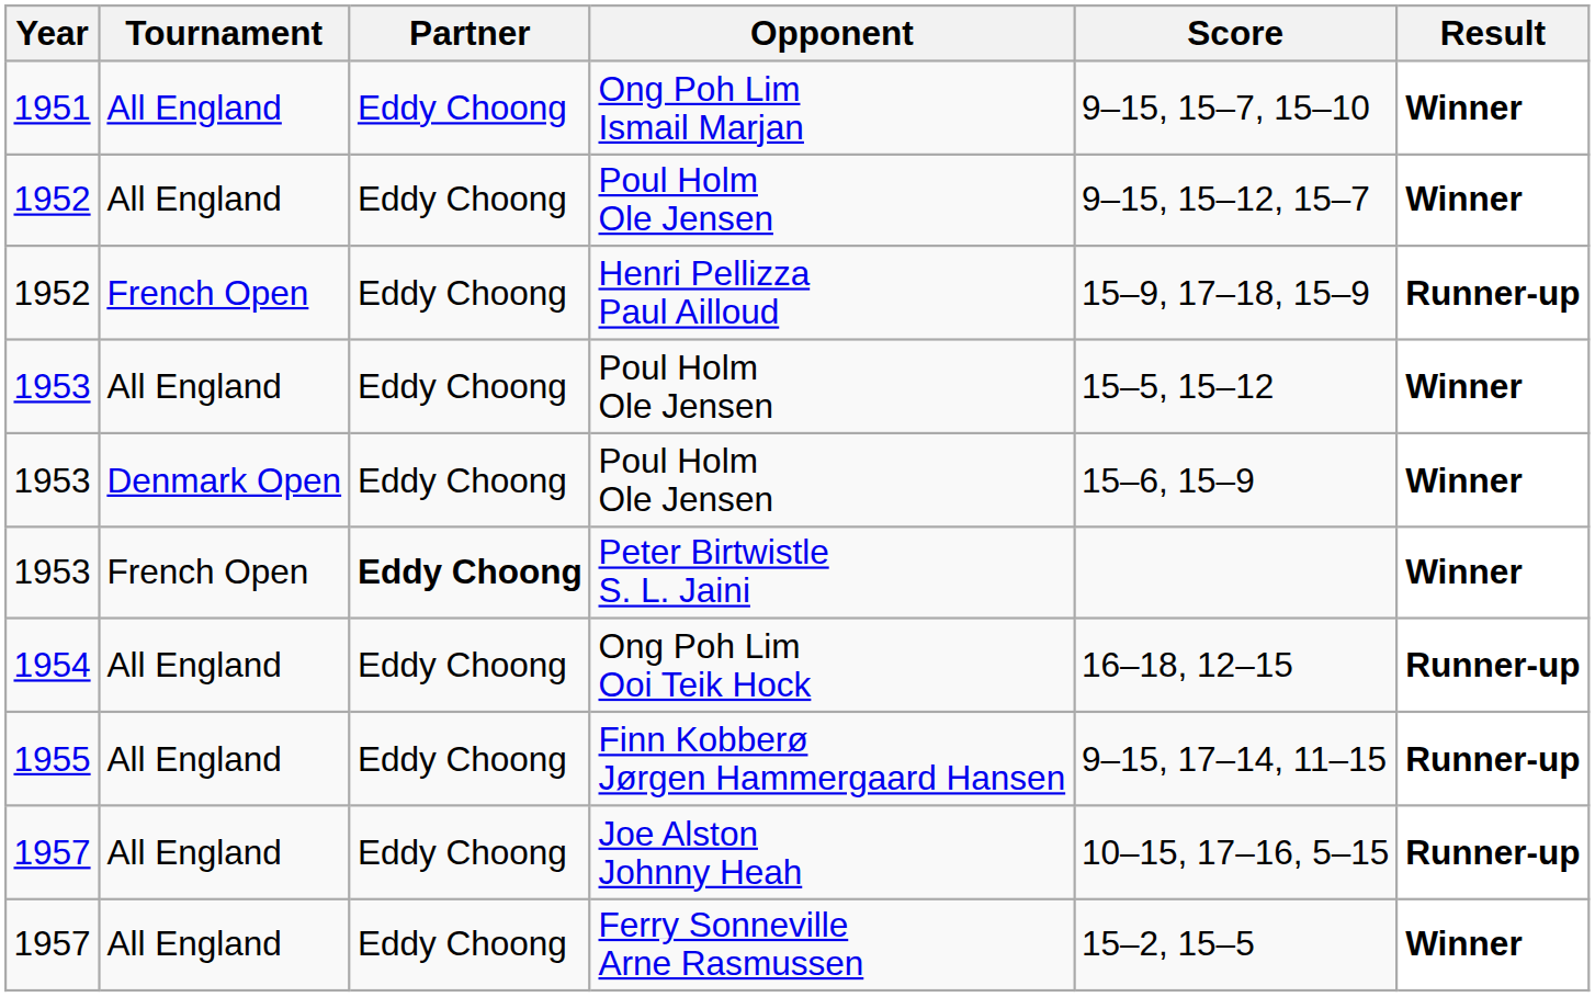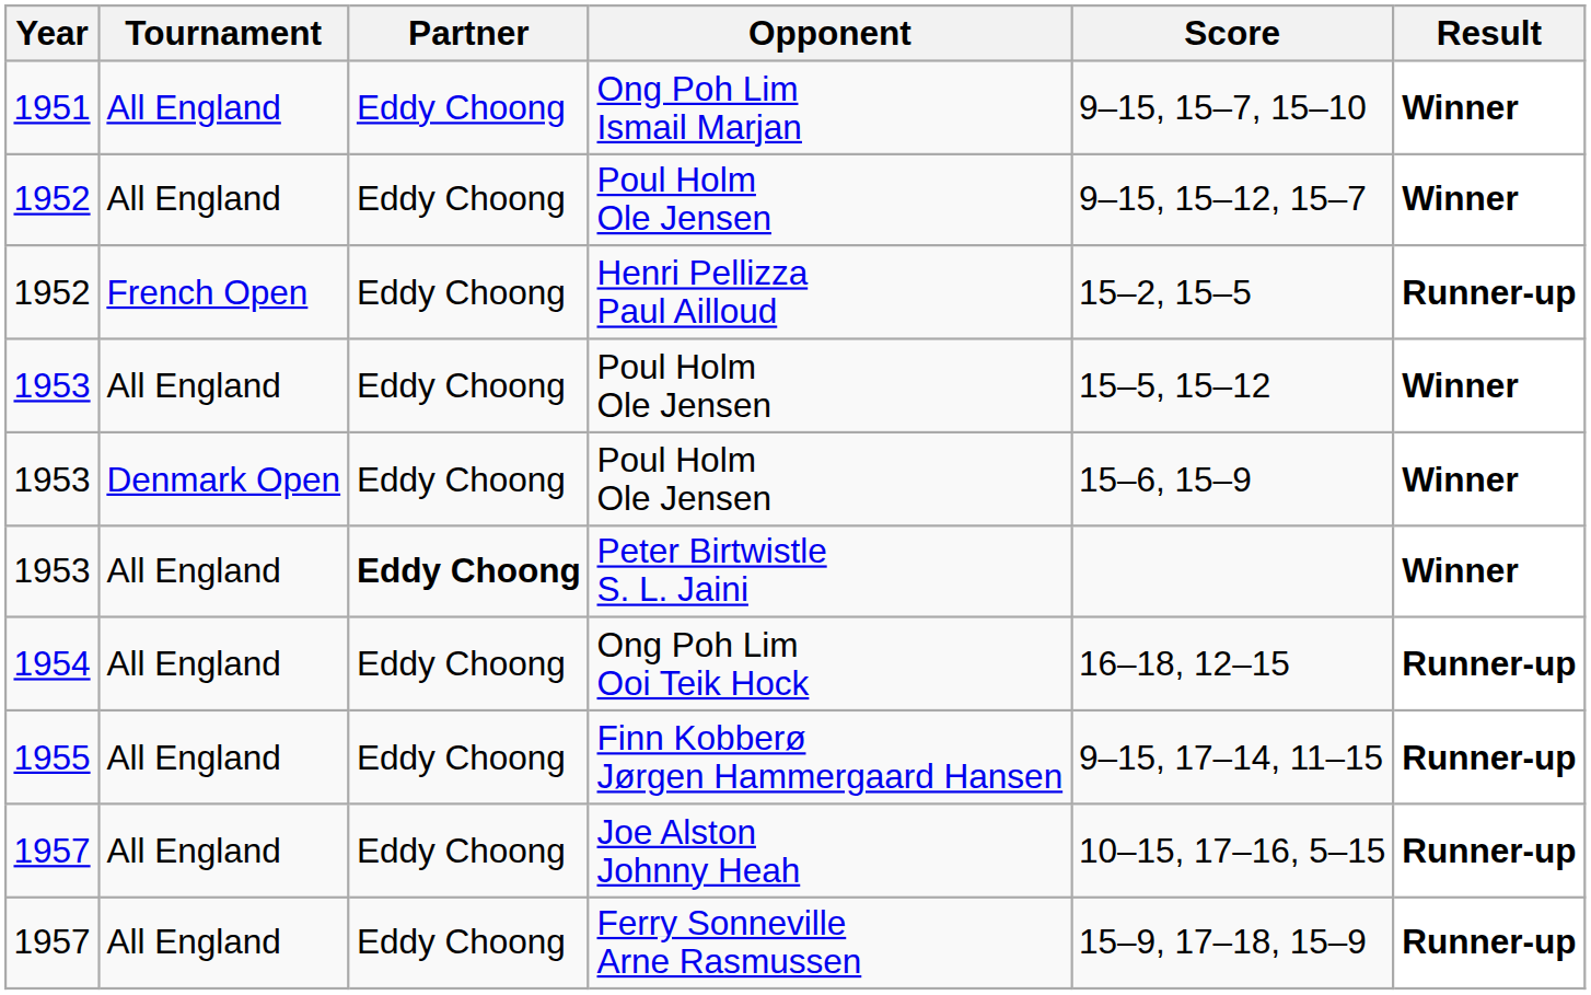Henri Pellizza Paul Ailloud | Score: 15–9, 17–18, 15–9 -> 15–2, 15–5
Peter Birtwistle S. L. Jaini | Tournament: French Open -> All England
Ferry Sonneville Arne Rasmussen | Score: 15–2, 15–5 -> 15–9, 17–18, 15–9
Ferry Sonneville Arne Rasmussen | Result: Winner -> Runner-up
